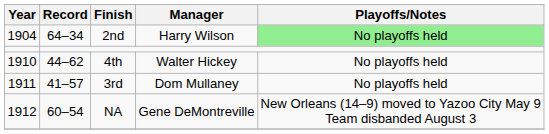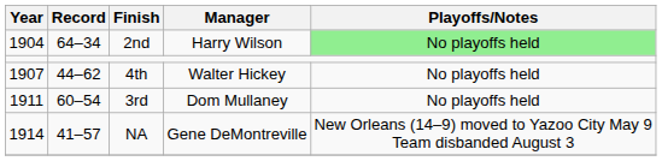4th | Year: 1910 -> 1907
3rd | Record: 41–57 -> 60–54
NA | Year: 1912 -> 1914
NA | Record: 60–54 -> 41–57
